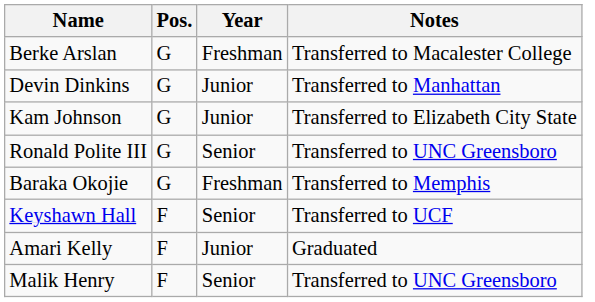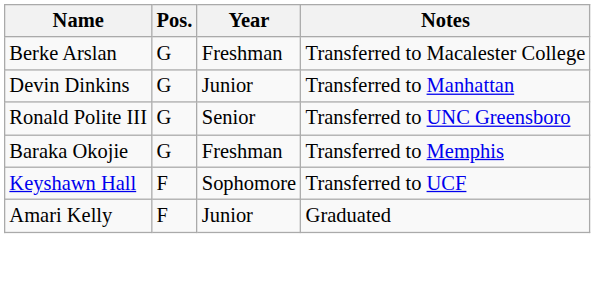- row: Kam Johnson | G | Junior | Transferred to Elizabeth City State
Keyshawn Hall | Year: Senior -> Sophomore
- row: Malik Henry | F | Senior | Transferred to UNC Greensboro
